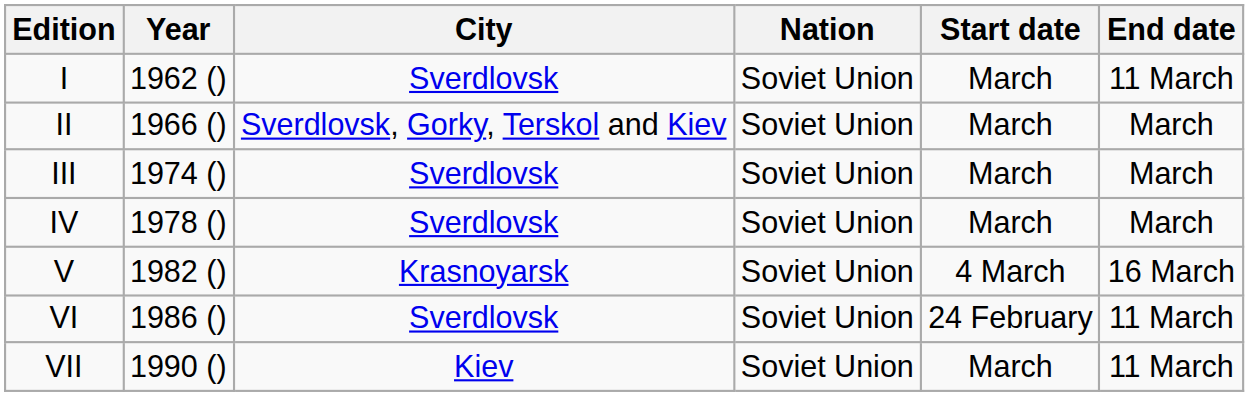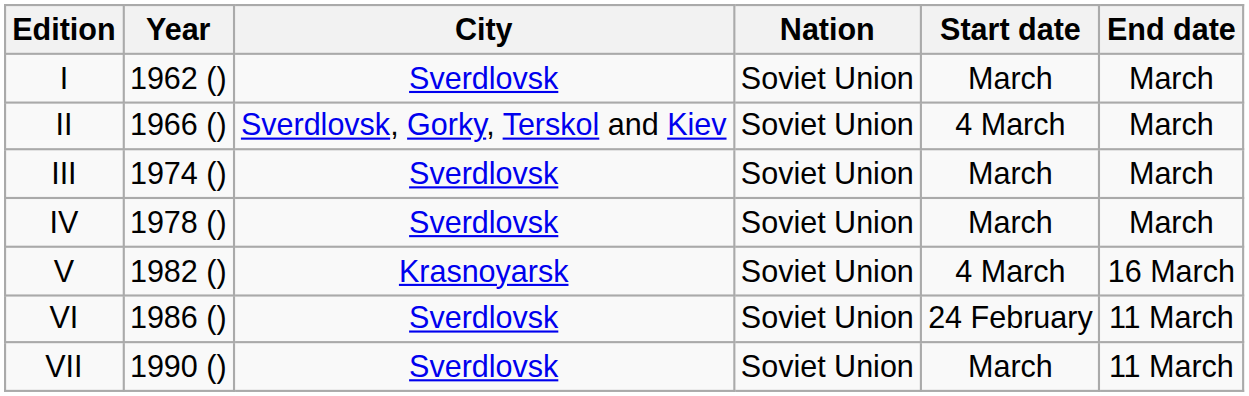I | End date: 11 March -> March
II | Start date: March -> 4 March
VII | City: Kiev -> Sverdlovsk
